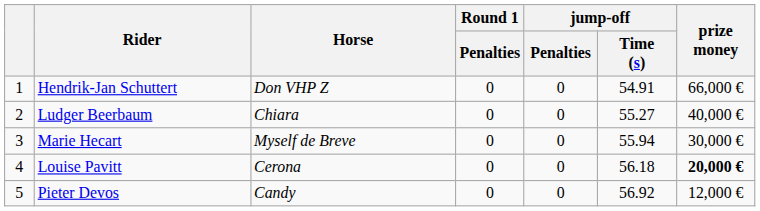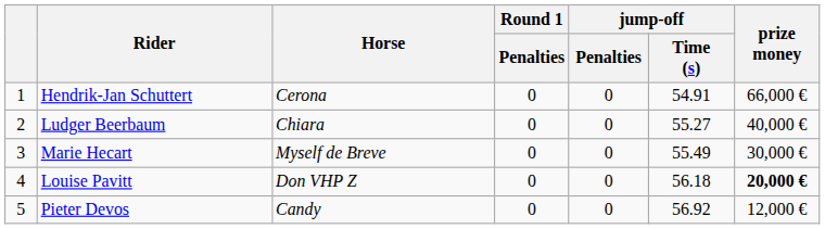Hendrik-Jan Schuttert | Horse: Don VHP Z -> Cerona
Marie Hecart | jump-off / Time (s): 55.94 -> 55.49
Louise Pavitt | Horse: Cerona -> Don VHP Z
